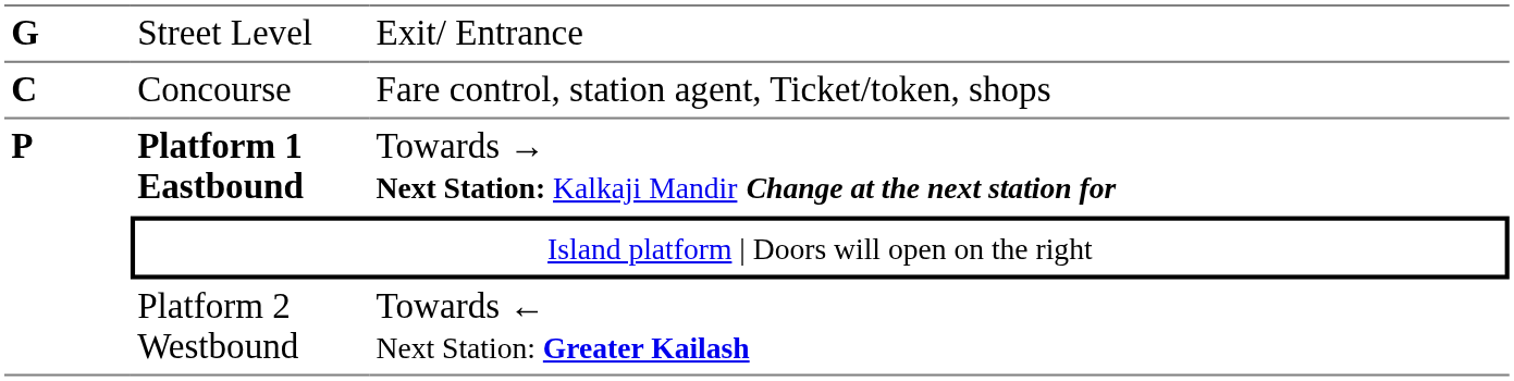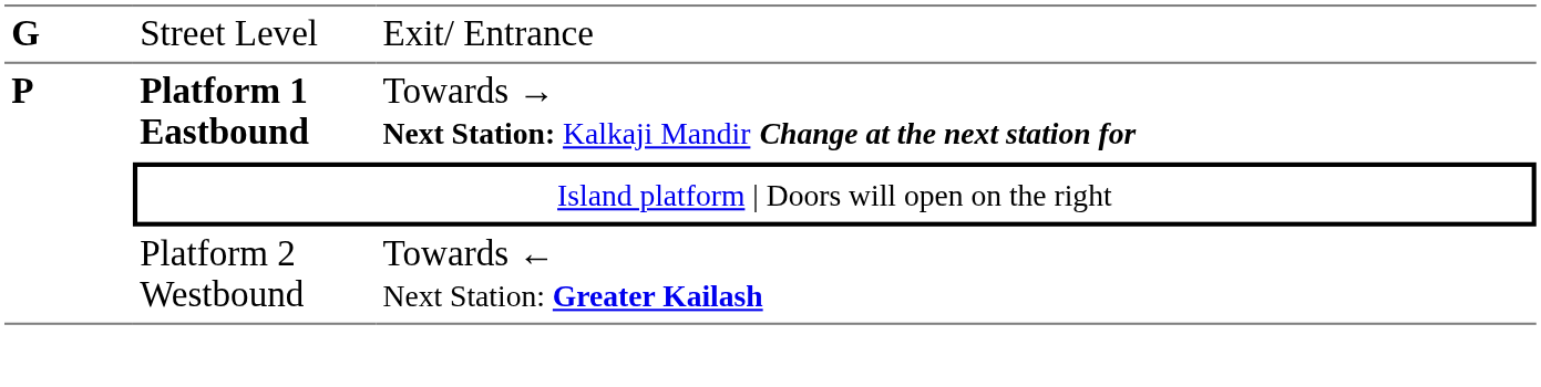- row: C | Concourse | Fare control, station agent, Ticket/token, shops
